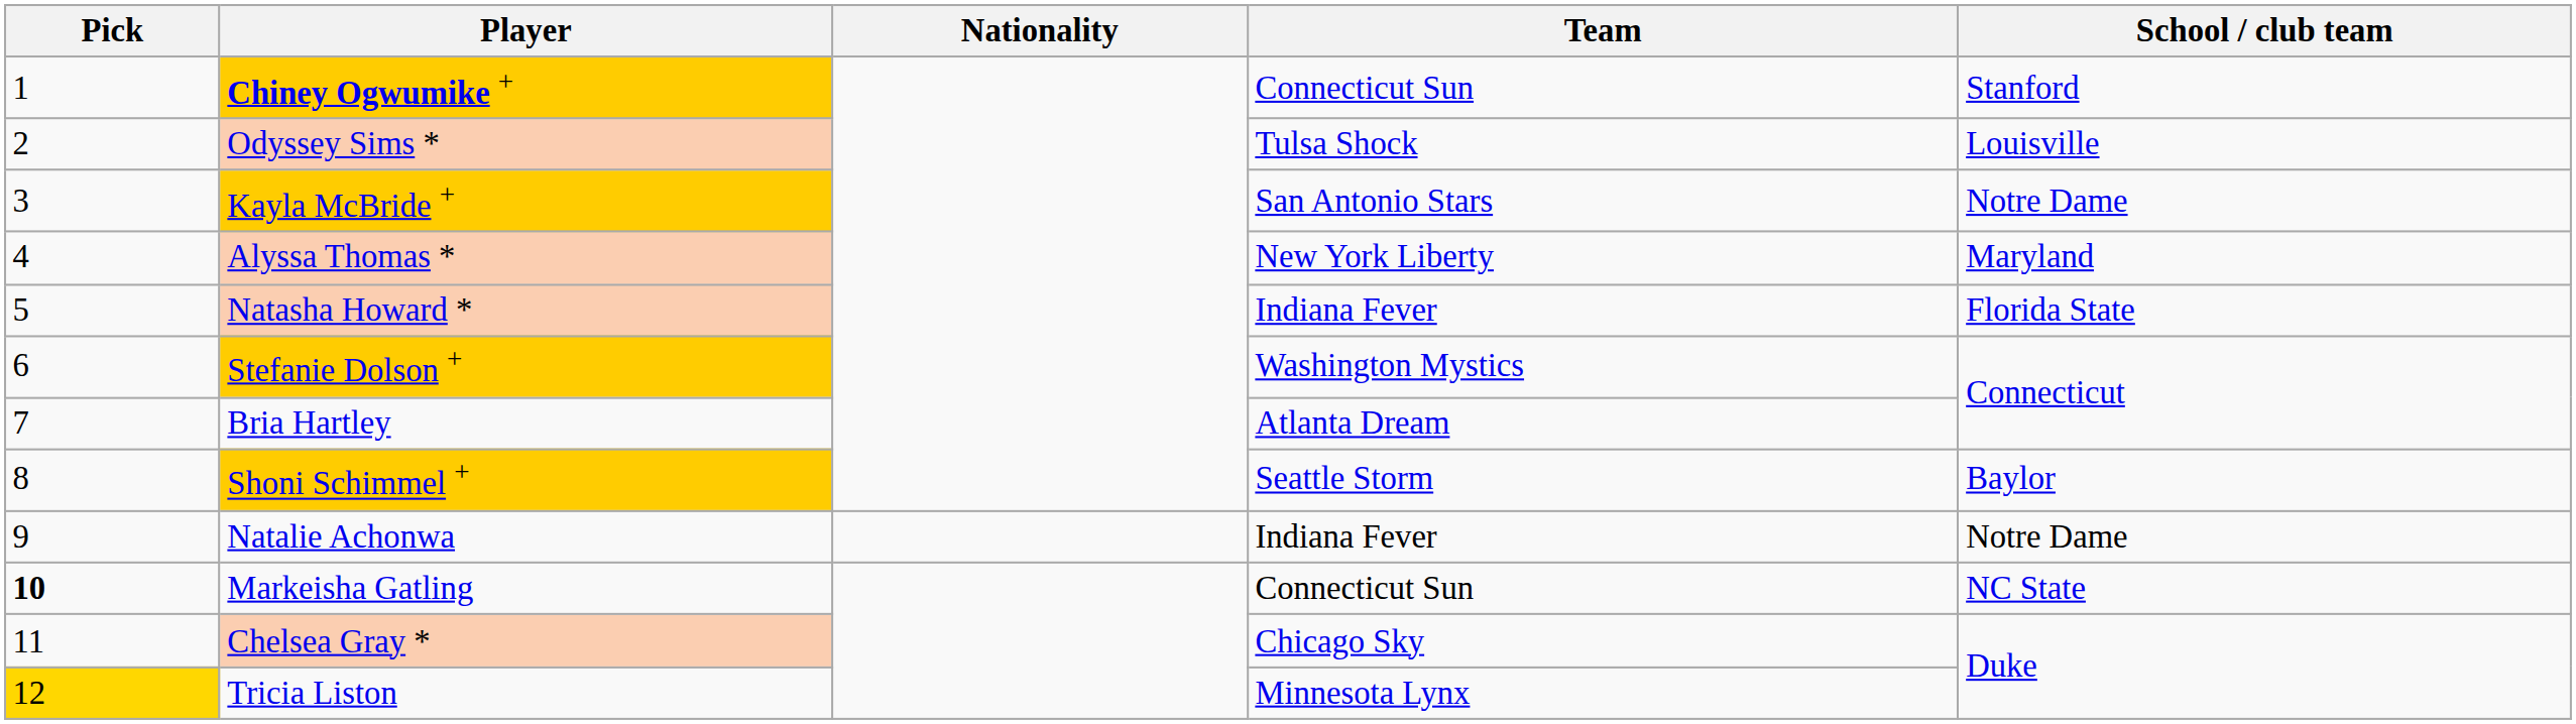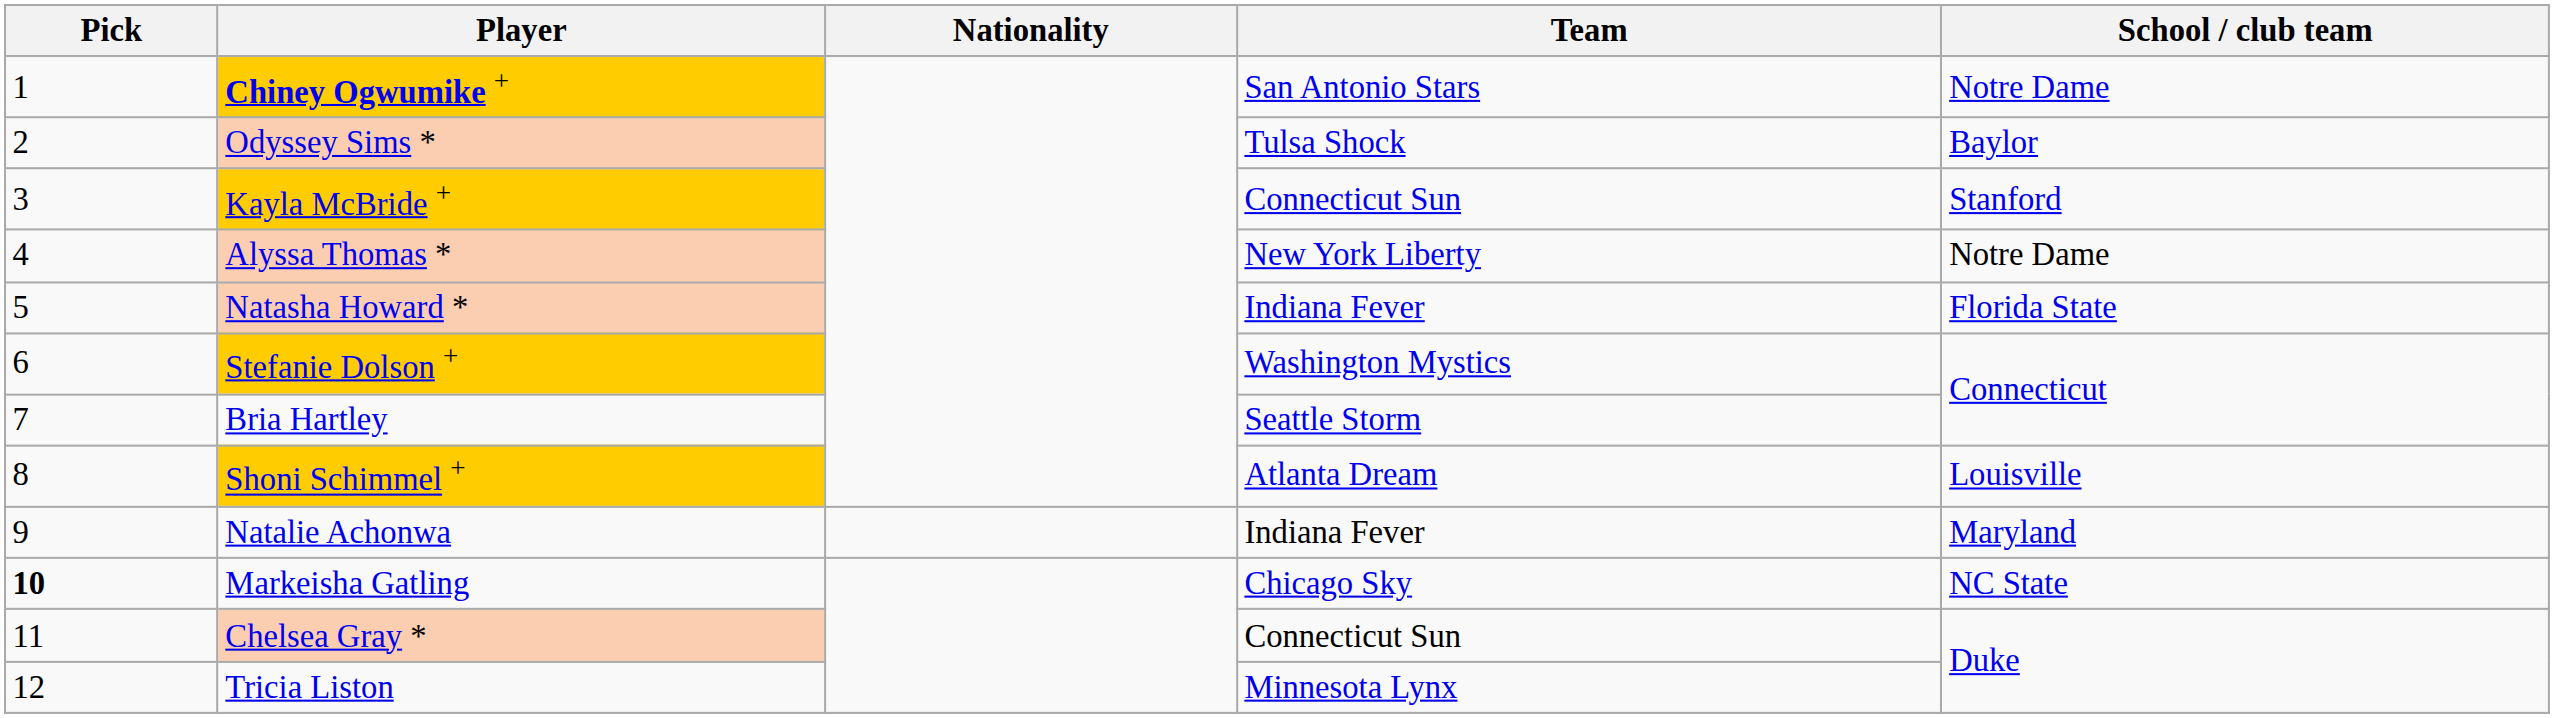Chiney Ogwumike + | Team: Connecticut Sun -> San Antonio Stars
Chiney Ogwumike + | School / club team: Stanford -> Notre Dame
Odyssey Sims * | School / club team: Louisville -> Baylor
Kayla McBride + | Team: San Antonio Stars -> Connecticut Sun
Kayla McBride + | School / club team: Notre Dame -> Stanford
Alyssa Thomas * | School / club team: Maryland -> Notre Dame
Bria Hartley | Team: Atlanta Dream -> Seattle Storm
Shoni Schimmel + | Team: Seattle Storm -> Atlanta Dream
Shoni Schimmel + | School / club team: Baylor -> Louisville
Natalie Achonwa | School / club team: Notre Dame -> Maryland
Markeisha Gatling | Team: Connecticut Sun -> Chicago Sky
Chelsea Gray * | Team: Chicago Sky -> Connecticut Sun
Tricia Liston | Pick: gold background -> no background
